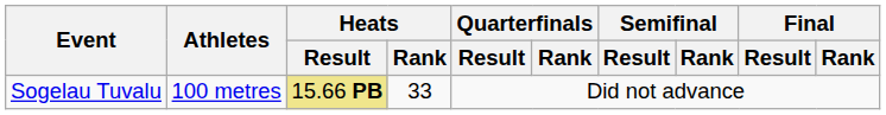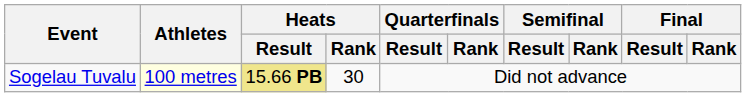Sogelau Tuvalu | Athletes: no background -> lightyellow background
Sogelau Tuvalu | Heats / Rank: 33 -> 30
